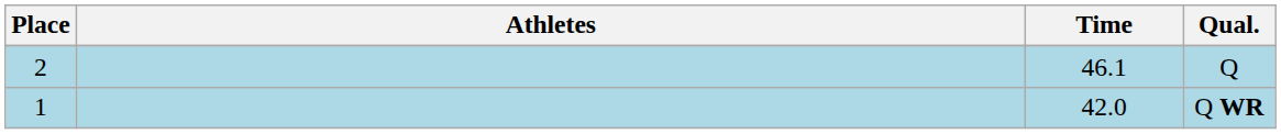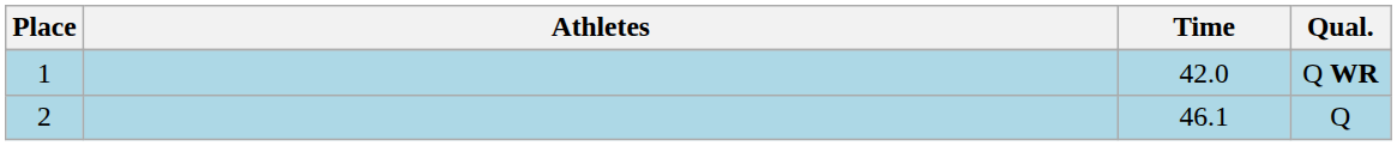rows swapped: Q WR <-> Q
